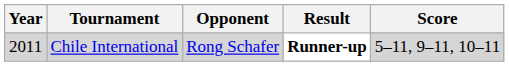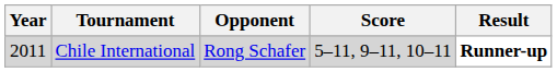columns swapped: Score <-> Result
